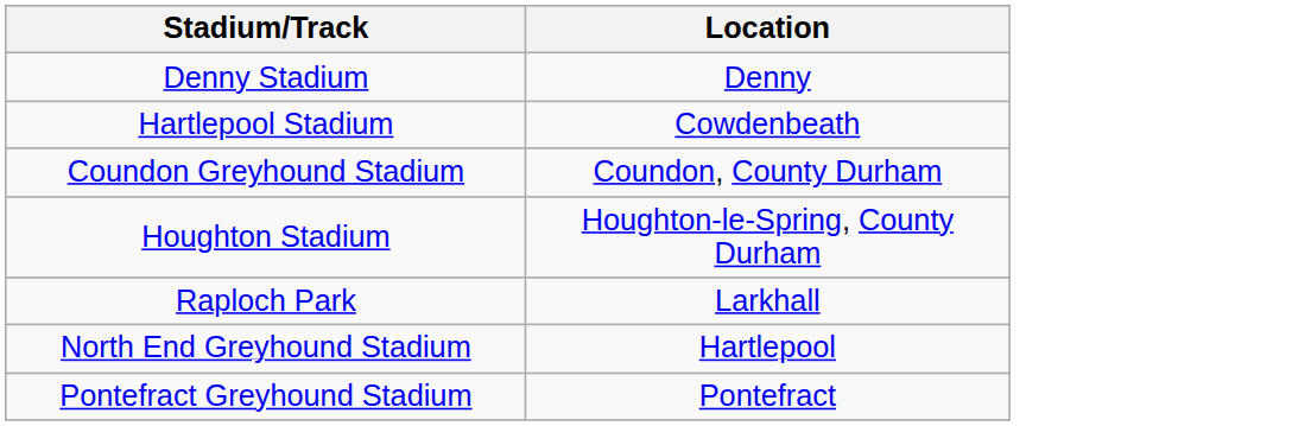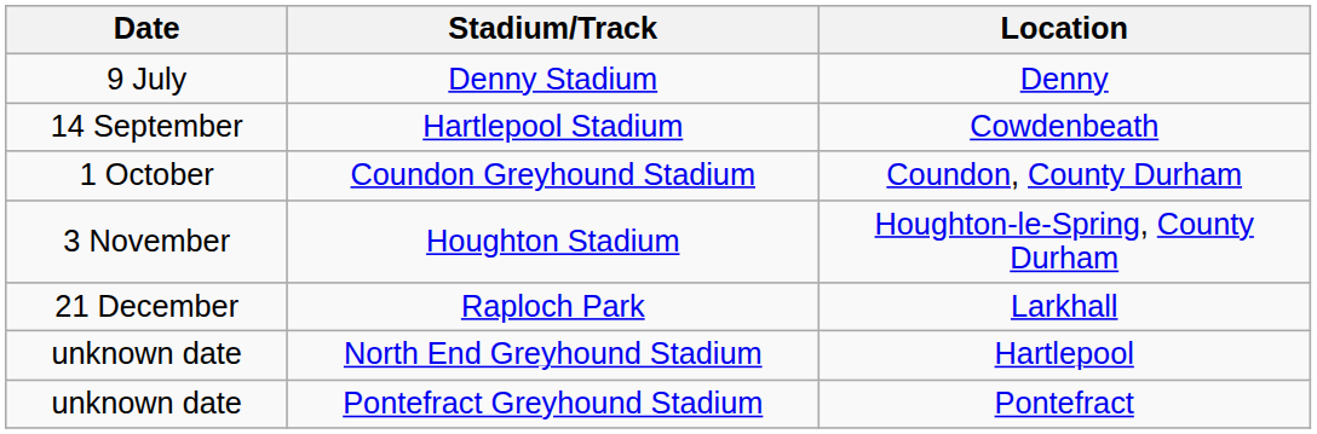+ column: Date | 9 July | 14 September | 1 October | 3 November | 21 December | unknown date | unknown date
